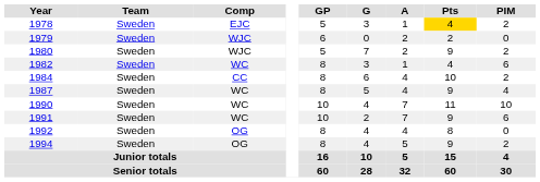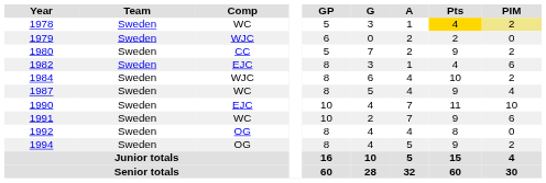1978 | Comp: EJC -> WC
1978 | PIM: no background -> khaki background
1980 | Comp: WJC -> CC
1982 | Comp: WC -> EJC
1984 | Comp: CC -> WJC
1990 | Comp: WC -> EJC
